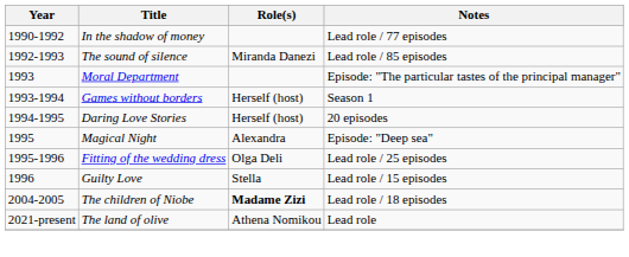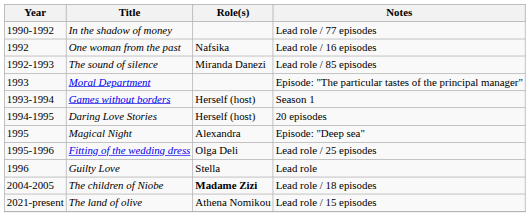+ row: 1992 | One woman from the past | Nafsika | Lead role / 16 episodes
Guilty Love | Notes: Lead role / 15 episodes -> Lead role
The land of olive | Notes: Lead role -> Lead role / 15 episodes
